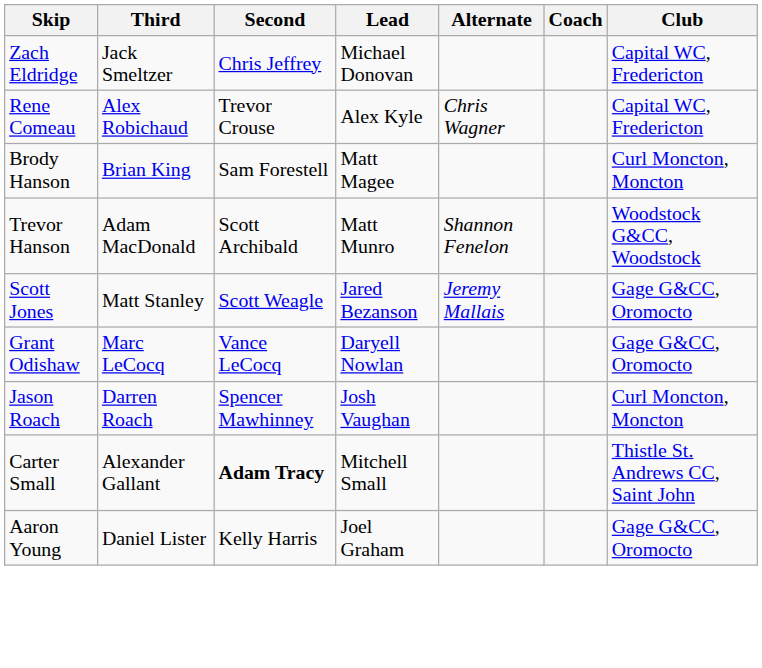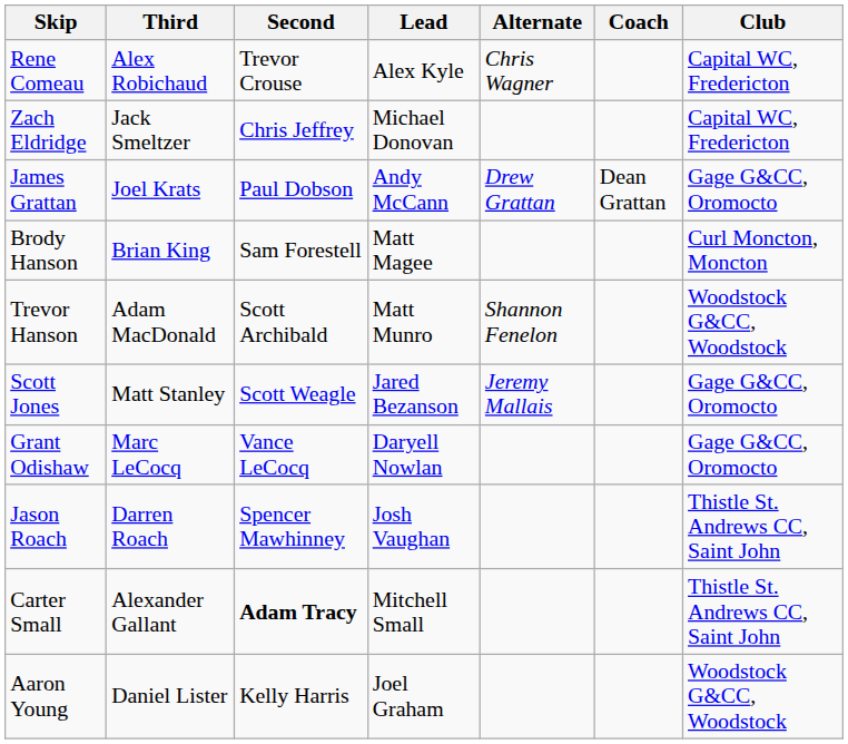rows swapped: Rene Comeau <-> Zach Eldridge
+ row: James Grattan | Joel Krats | Paul Dobson | Andy McCann | Drew Grattan | Dean Grattan | Gage G&CC, Oromocto
Jason Roach | Club: Curl Moncton, Moncton -> Thistle St. Andrews CC, Saint John
Aaron Young | Club: Gage G&CC, Oromocto -> Woodstock G&CC, Woodstock
